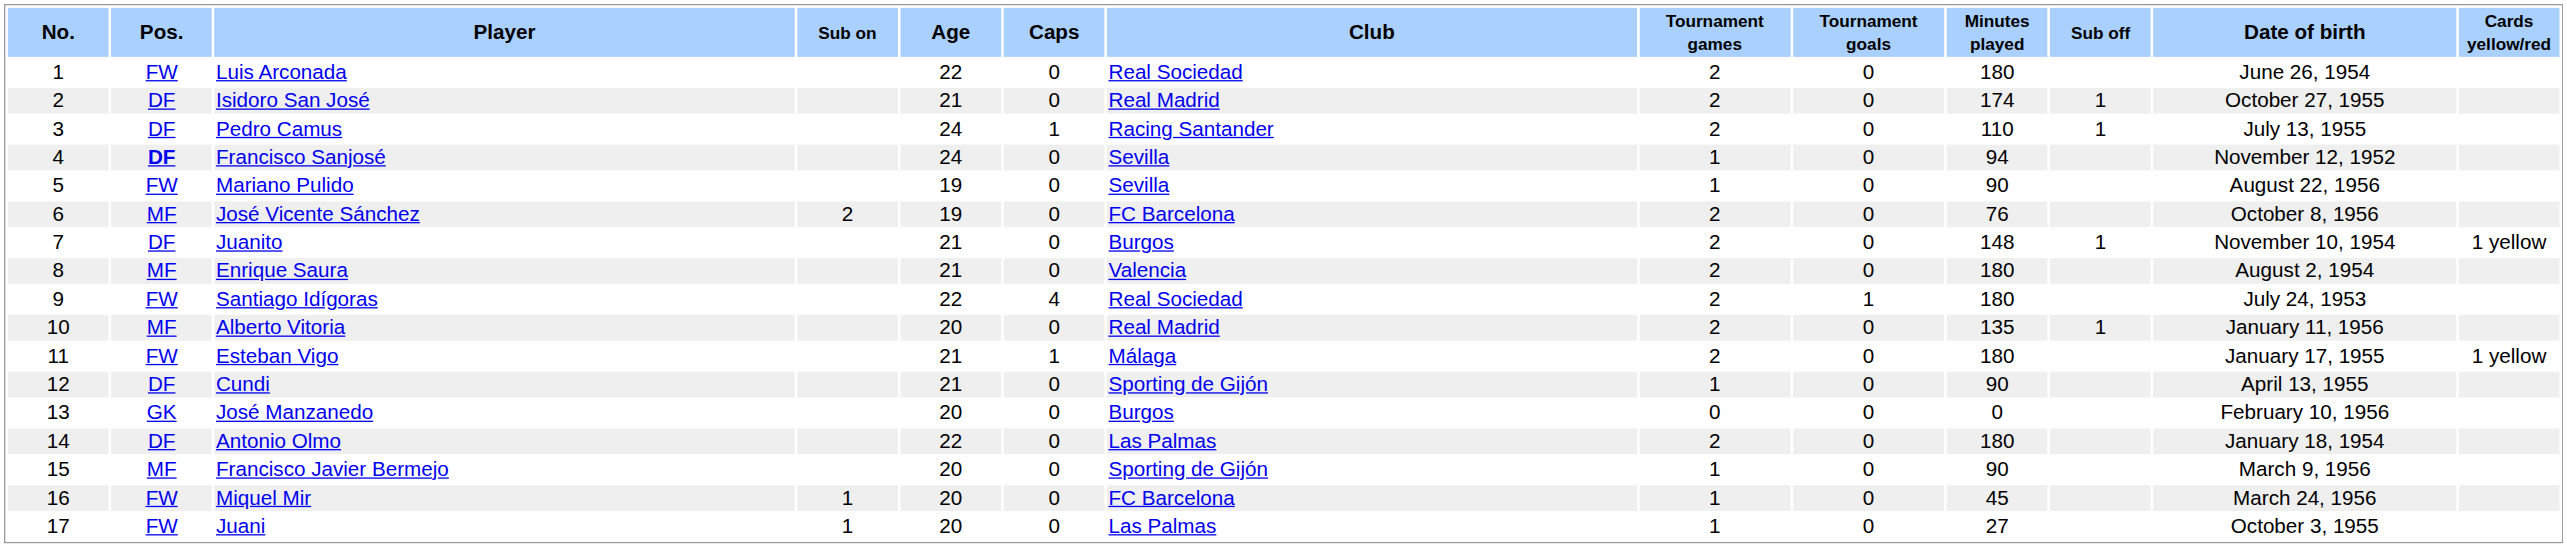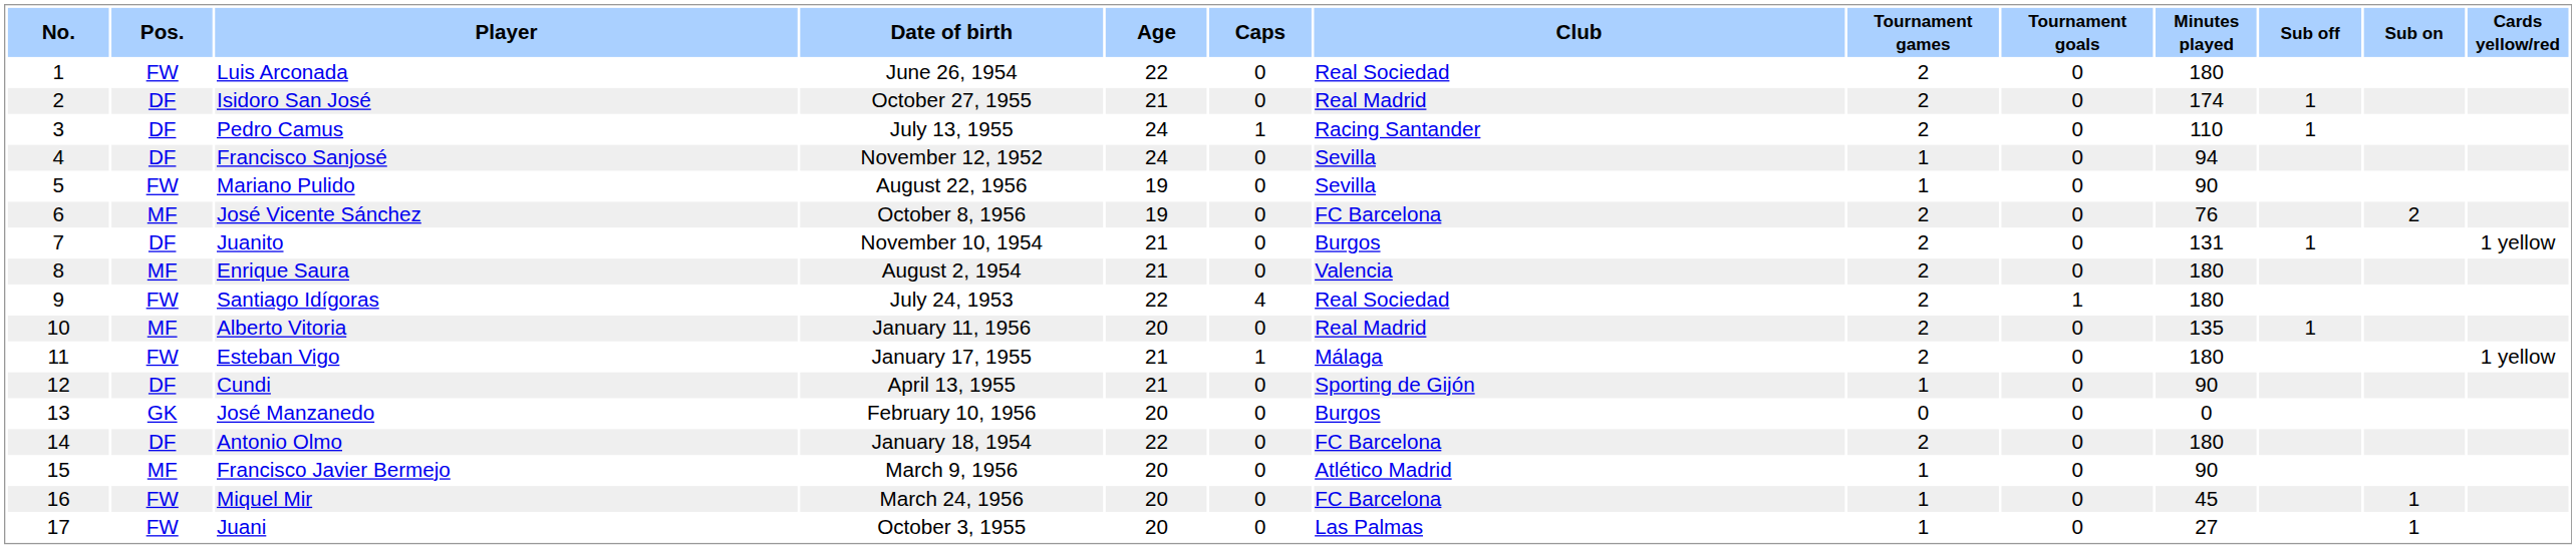columns swapped: Date of birth <-> Sub on
Francisco Sanjosé | Pos.: bold -> normal
Juanito | Minutes played: 148 -> 131
Antonio Olmo | Club: Las Palmas -> FC Barcelona
Francisco Javier Bermejo | Club: Sporting de Gijón -> Atlético Madrid
